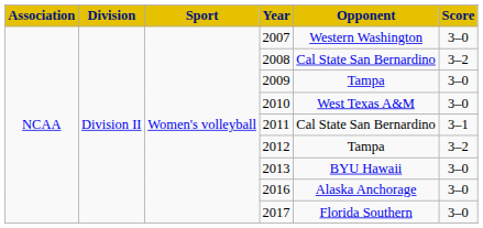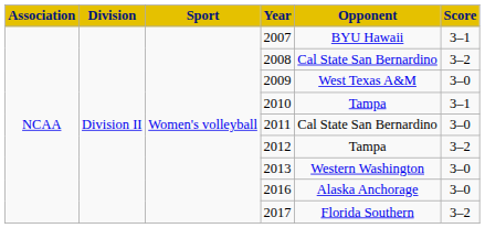2007 | Opponent: Western Washington -> BYU Hawaii
2007 | Score: 3–0 -> 3–1
2009 | Opponent: Tampa -> West Texas A&M
2010 | Opponent: West Texas A&M -> Tampa
2010 | Score: 3–0 -> 3–1
2011 | Score: 3–1 -> 3–0
2013 | Opponent: BYU Hawaii -> Western Washington
2017 | Score: 3–0 -> 3–2
